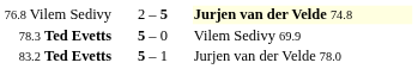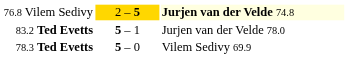76.8 Vilem Sedivy | column 2: no background -> gold background
rows swapped: 78.3 Ted Evetts <-> 83.2 Ted Evetts
